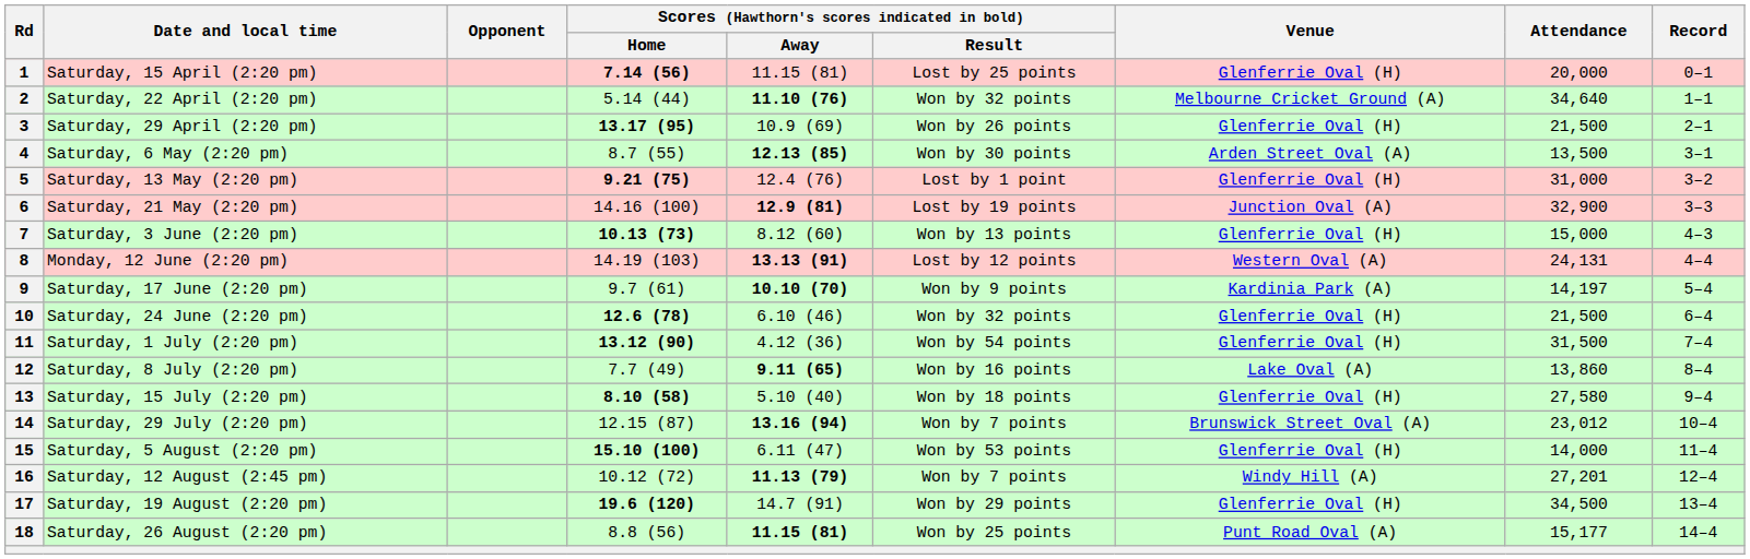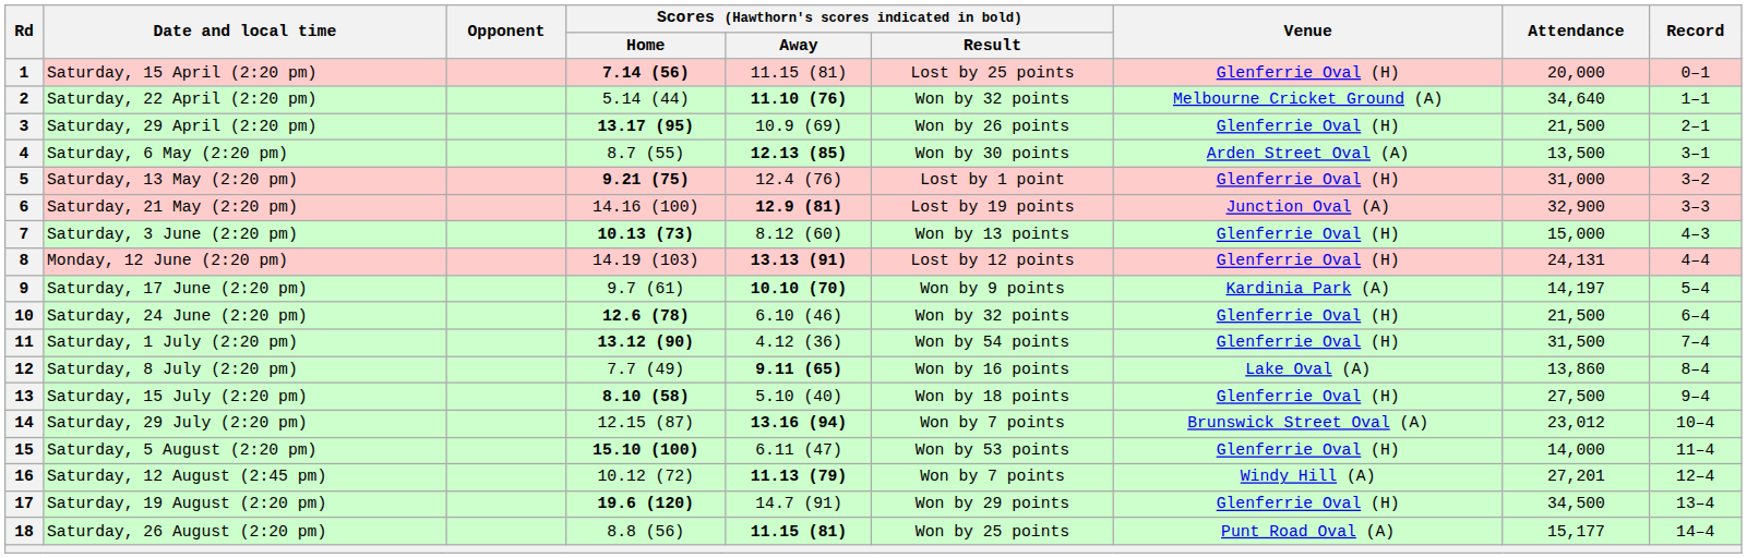8 | Venue: Western Oval (A) -> Glenferrie Oval (H)
13 | Attendance: 27,580 -> 27,500
